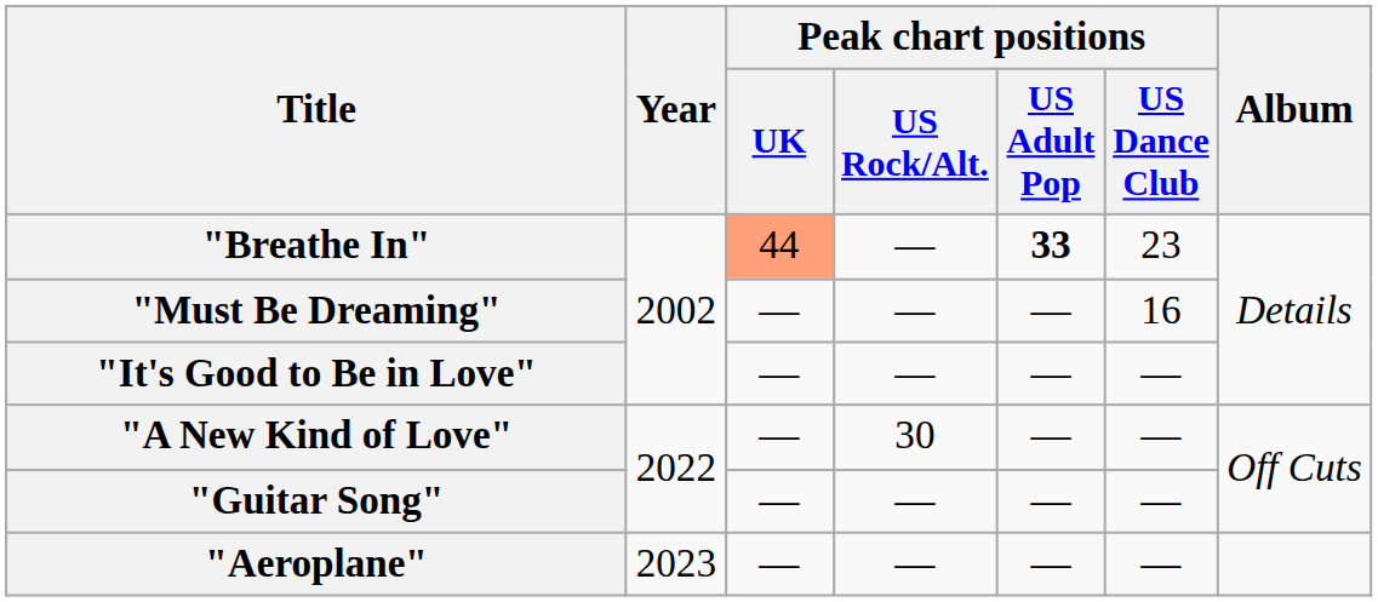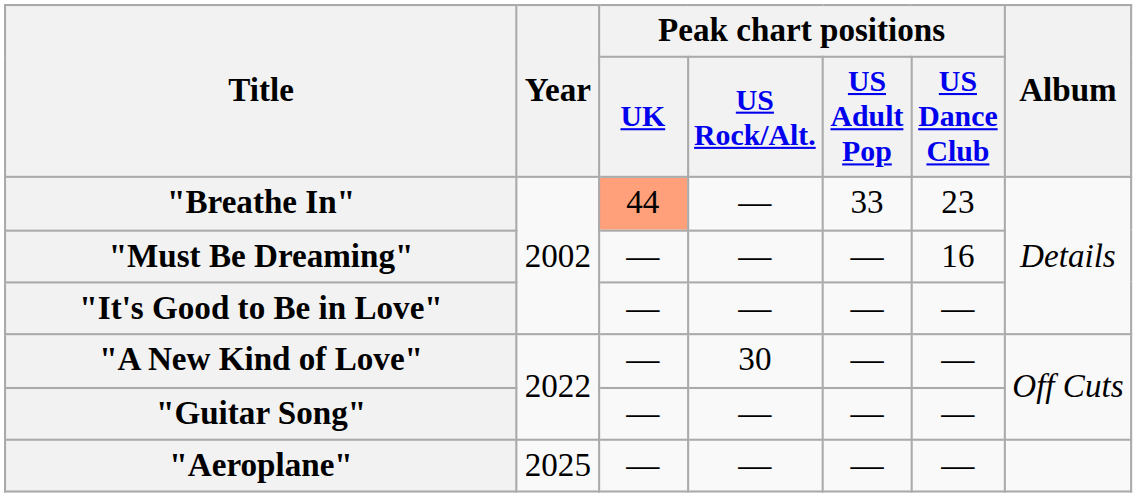"Breathe In" | Peak chart positions / US Adult Pop: bold -> normal
"Aeroplane" | Year: 2023 -> 2025
